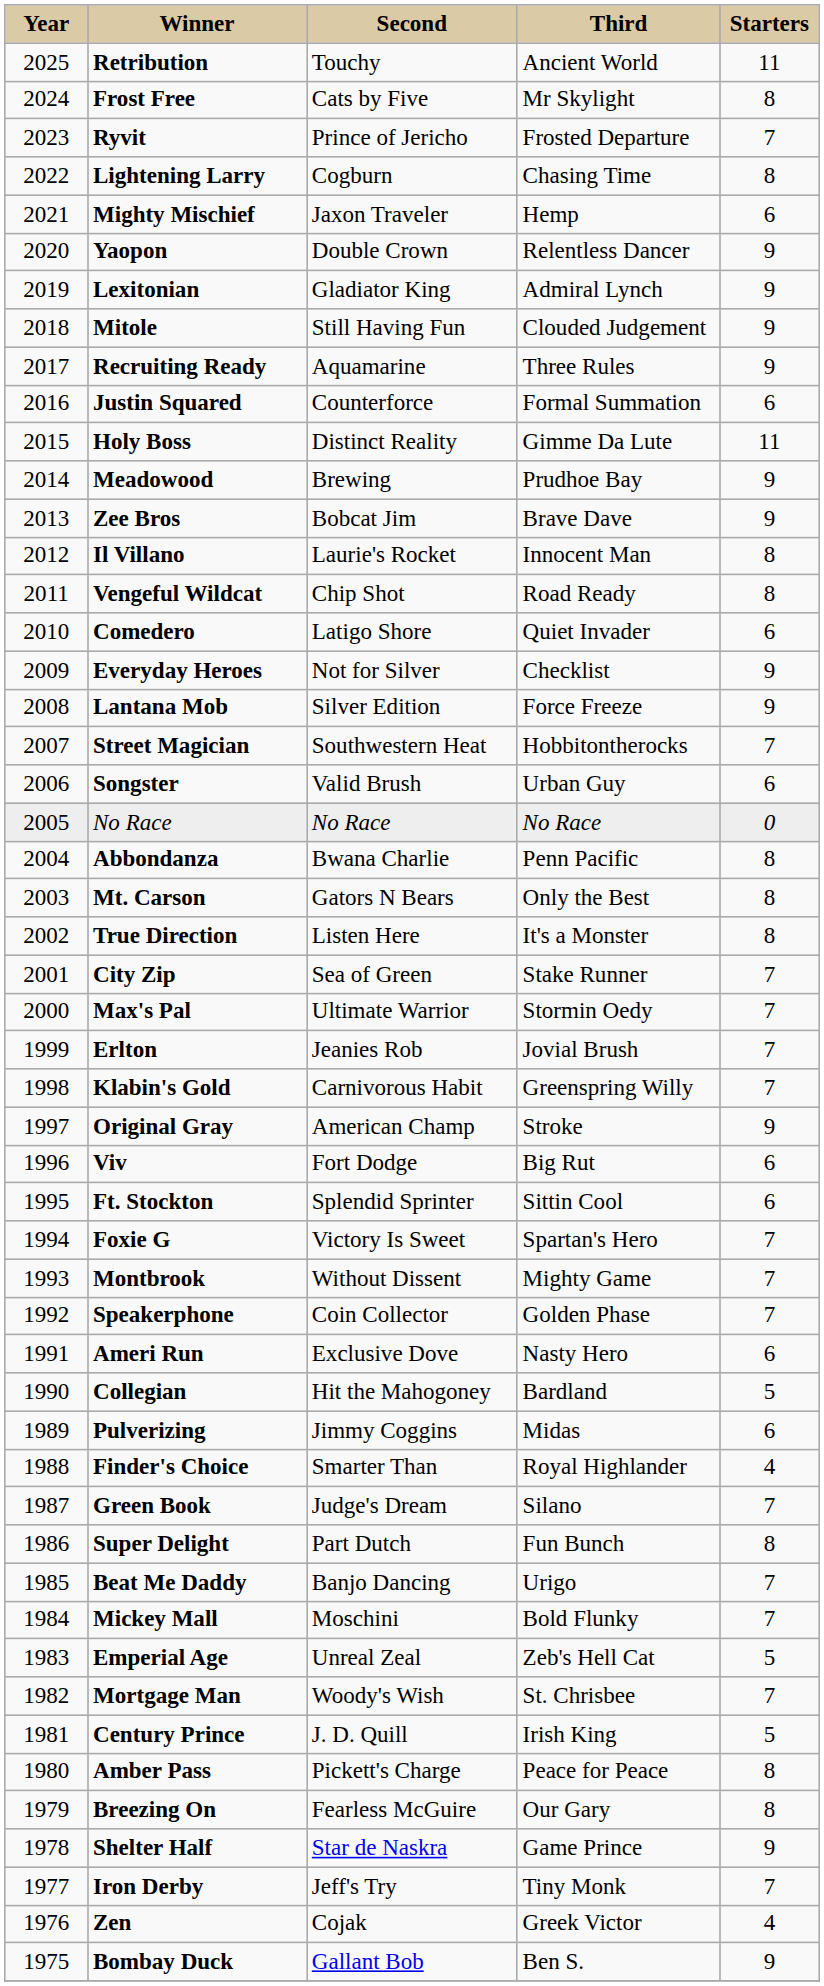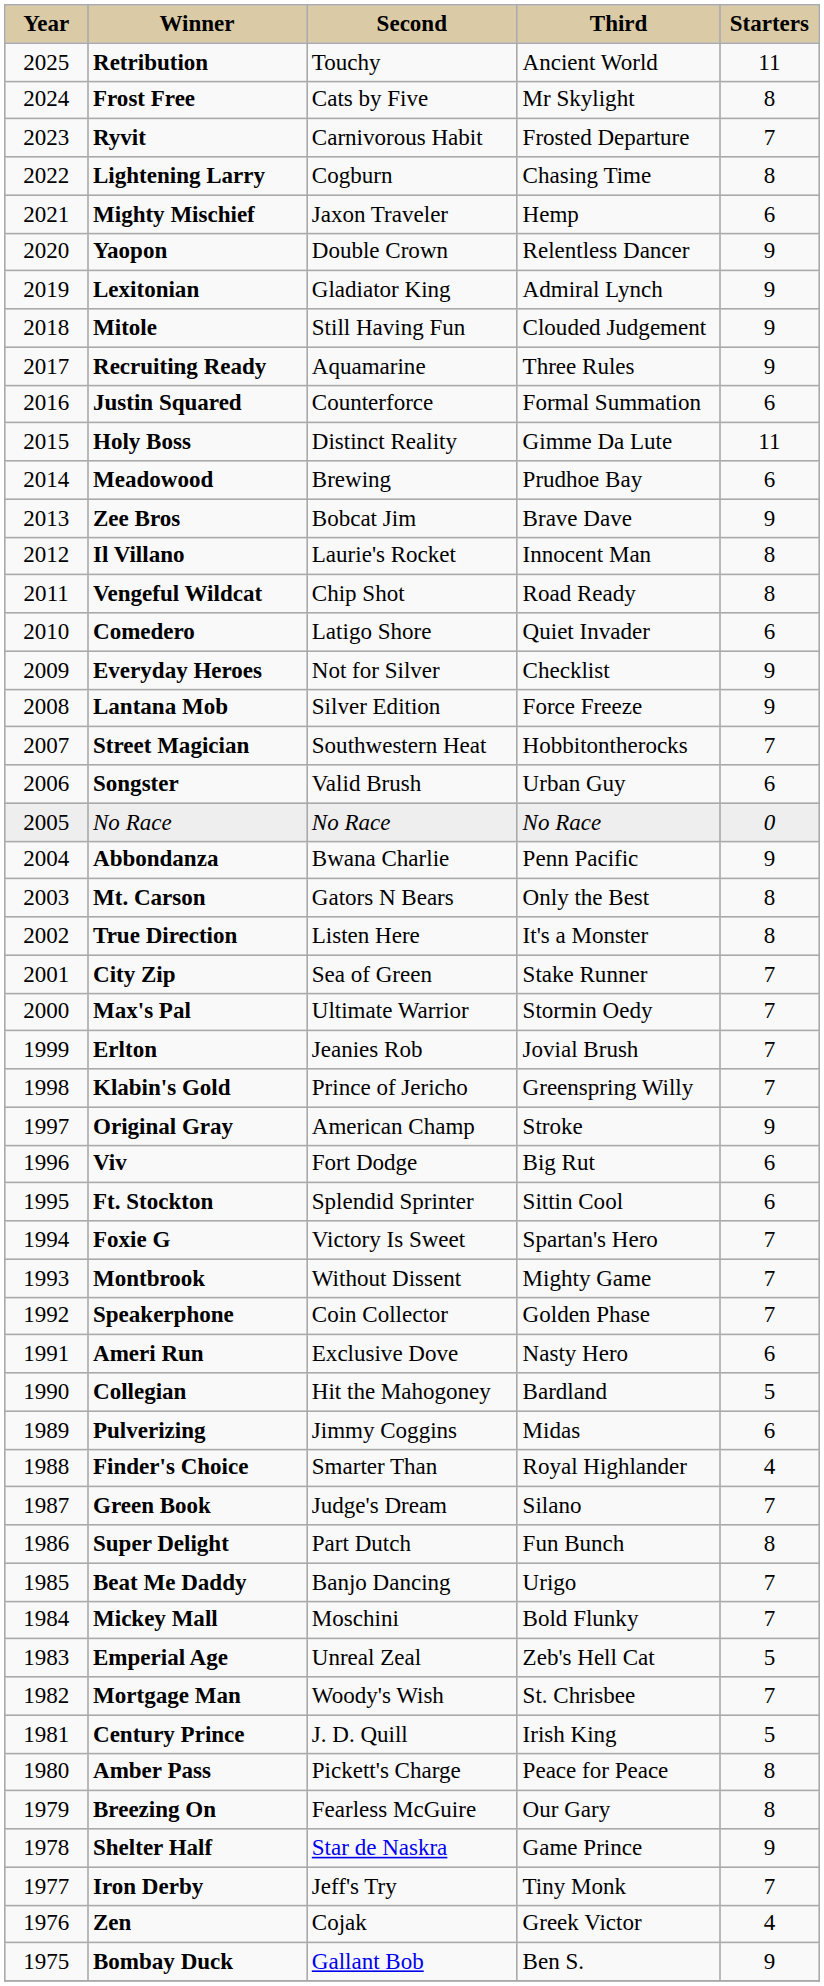Ryvit | column 3: Prince of Jericho -> Carnivorous Habit
Meadowood | column 5: 9 -> 6
Abbondanza | column 5: 8 -> 9
Klabin's Gold | column 3: Carnivorous Habit -> Prince of Jericho
